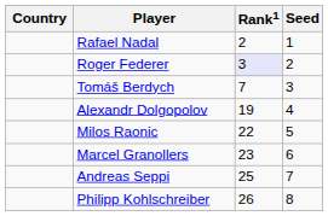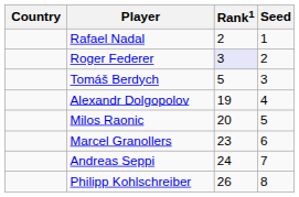Tomáš Berdych | Rank1: 7 -> 5
Milos Raonic | Rank1: 22 -> 20
Andreas Seppi | Rank1: 25 -> 24
